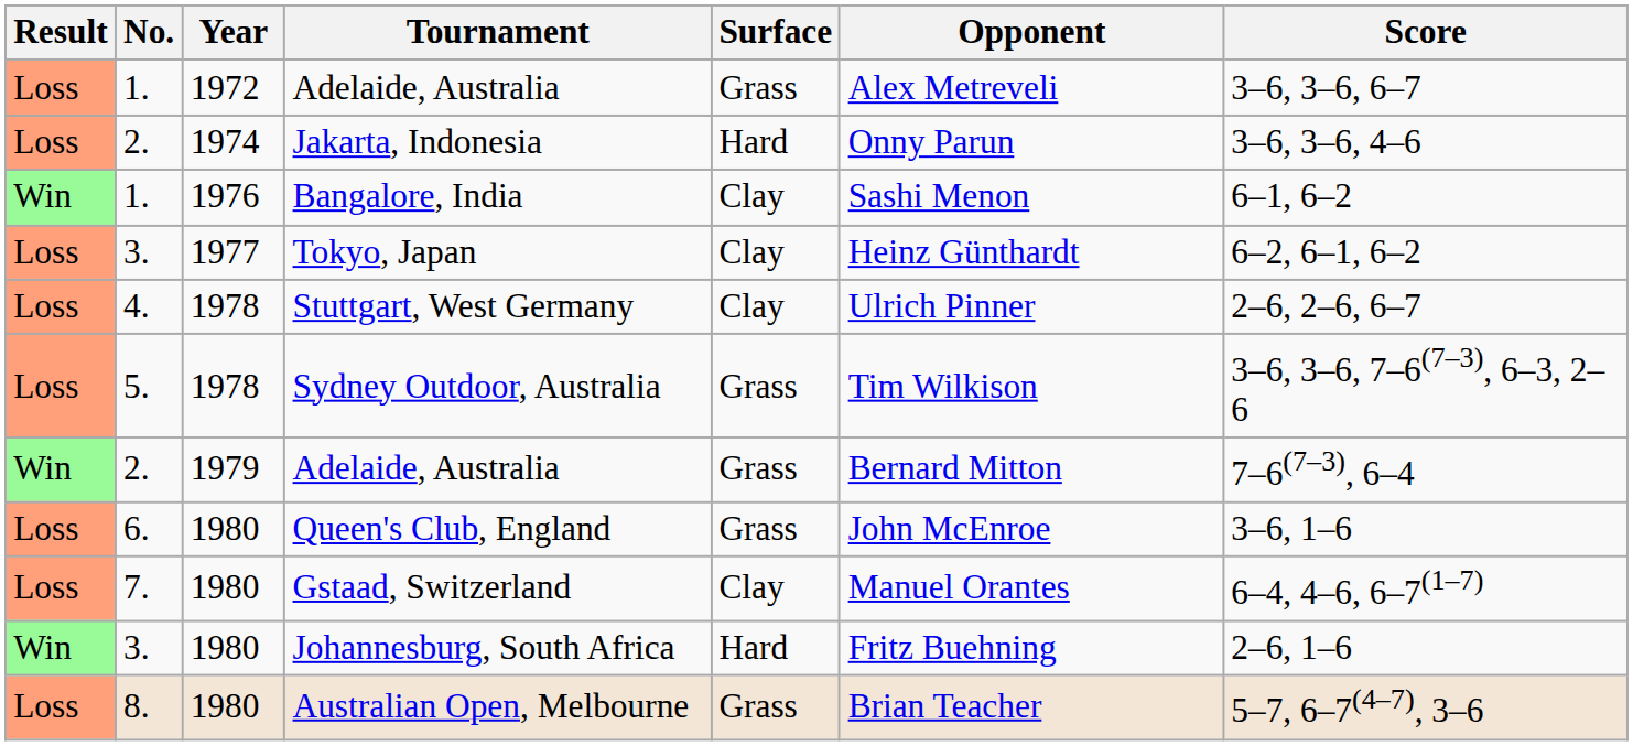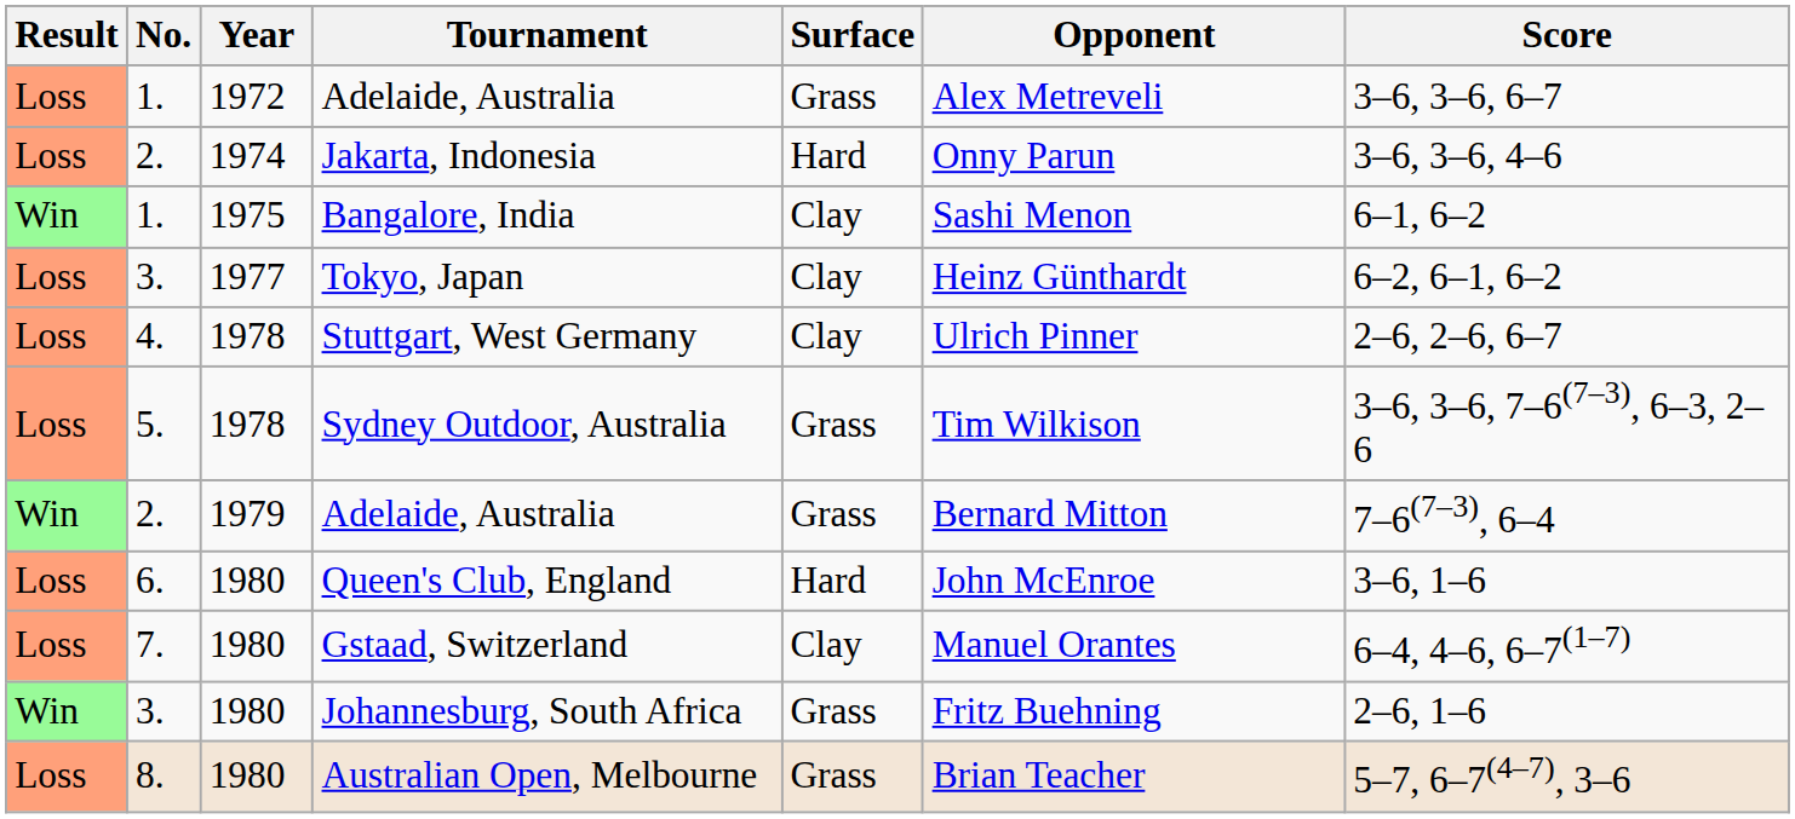Bangalore, India | Year: 1976 -> 1975
Queen's Club, England | Surface: Grass -> Hard
Johannesburg, South Africa | Surface: Hard -> Grass
